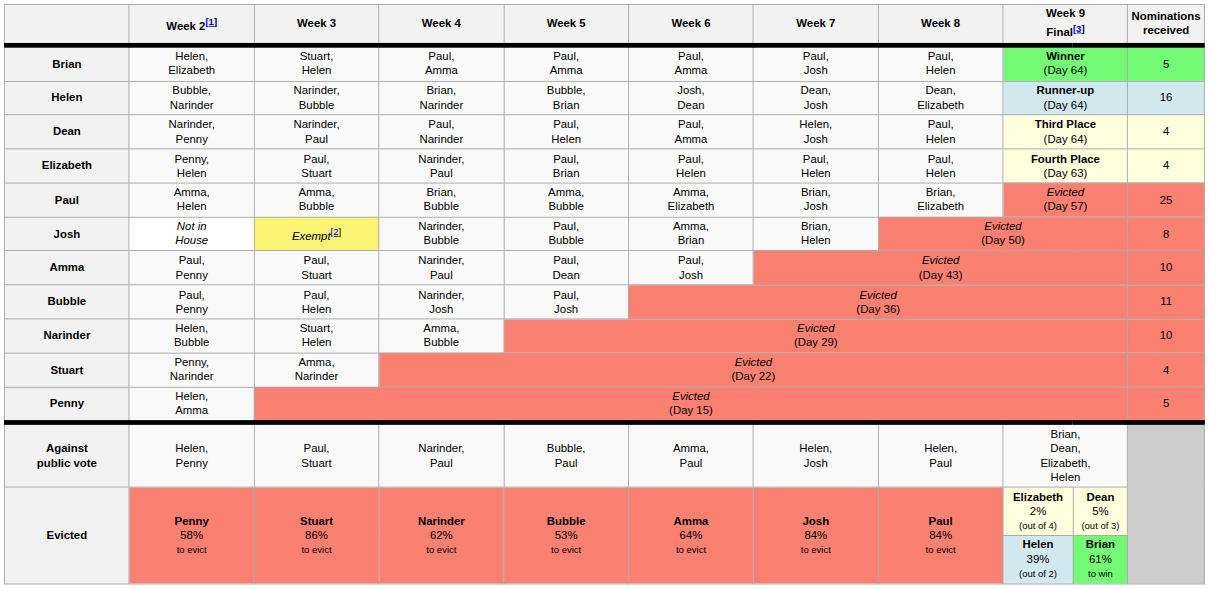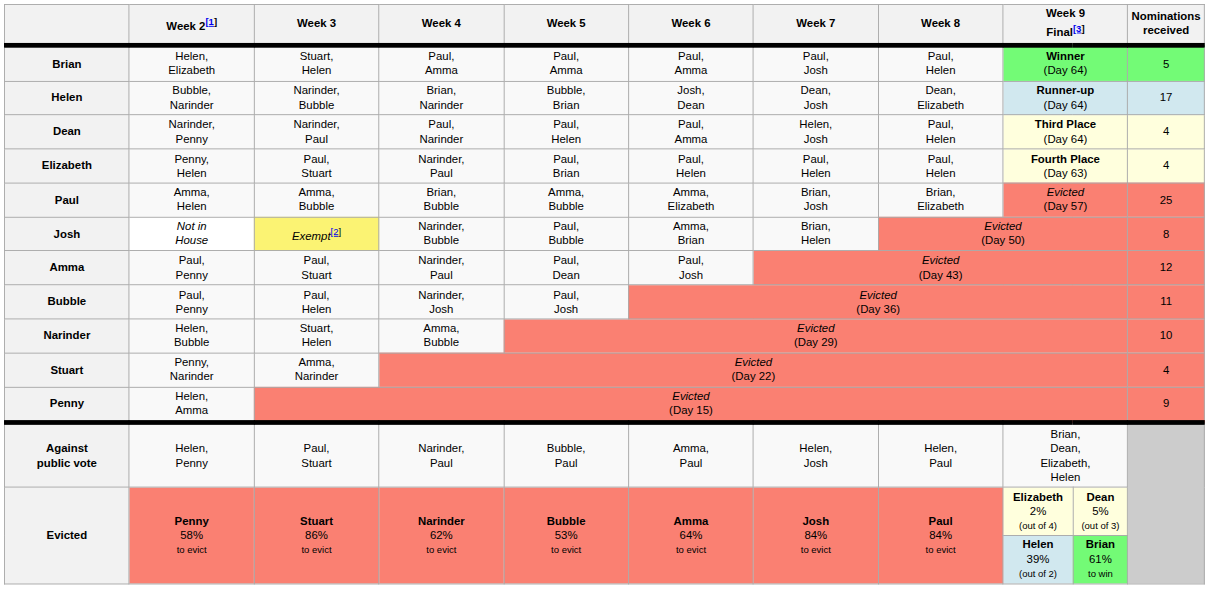Helen | Nominations received: 16 -> 17
Amma | Nominations received: 10 -> 12
Penny | Nominations received: 5 -> 9
